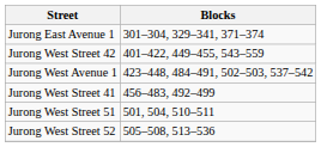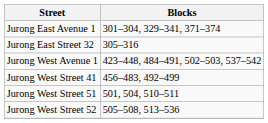+ row: Jurong East Street 32 | 305–316
- row: Jurong West Street 42 | 401–422, 449–455, 543–559
